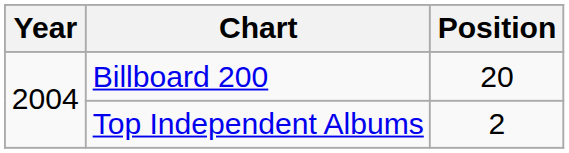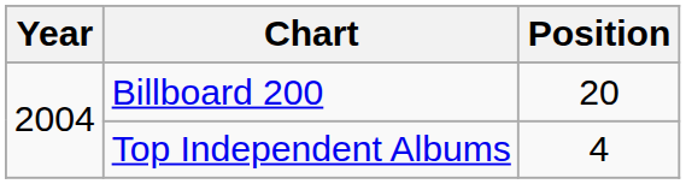Top Independent Albums | Position: 2 -> 4
